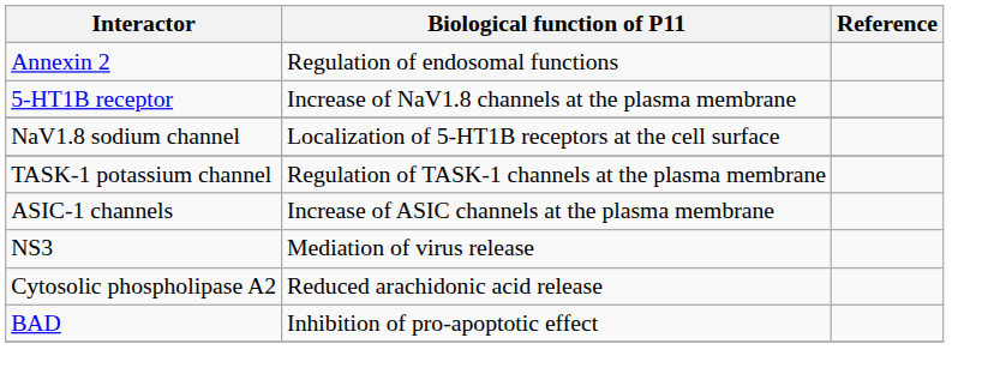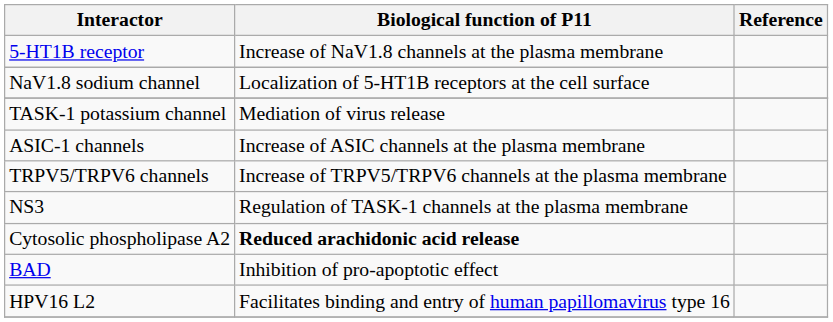- row: Annexin 2 | Regulation of endosomal functions
TASK-1 potassium channel | Biological function of P11: Regulation of TASK-1 channels at the plasma membrane -> Mediation of virus release
+ row: TRPV5/TRPV6 channels | Increase of TRPV5/TRPV6 channels at the plasma membrane
NS3 | Biological function of P11: Mediation of virus release -> Regulation of TASK-1 channels at the plasma membrane
Cytosolic phospholipase A2 | Biological function of P11: normal -> bold
+ row: HPV16 L2 | Facilitates binding and entry of human papillomavirus type 16
